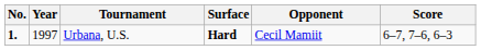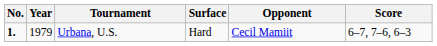Urbana, U.S. | Year: 1997 -> 1979
Urbana, U.S. | Surface: bold -> normal
